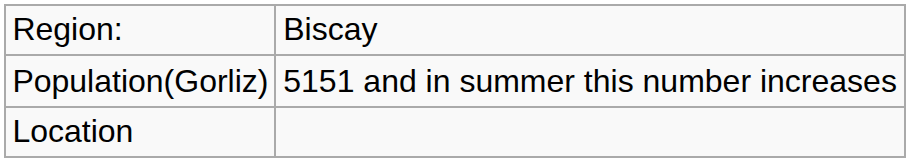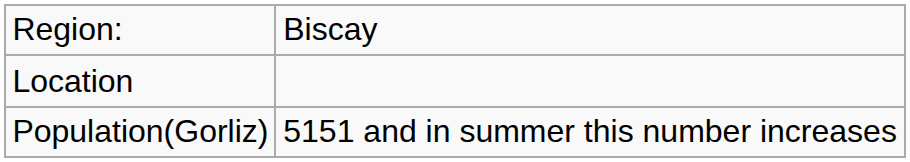rows swapped: Location <-> Population(Gorliz)
